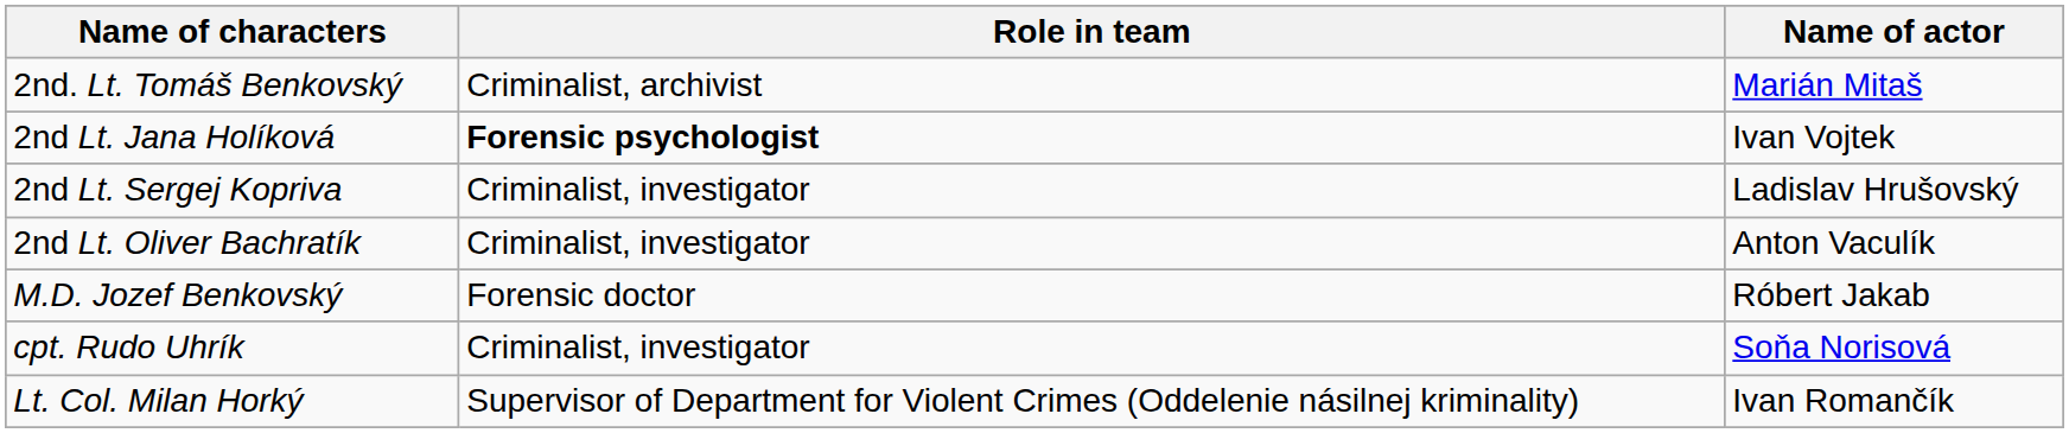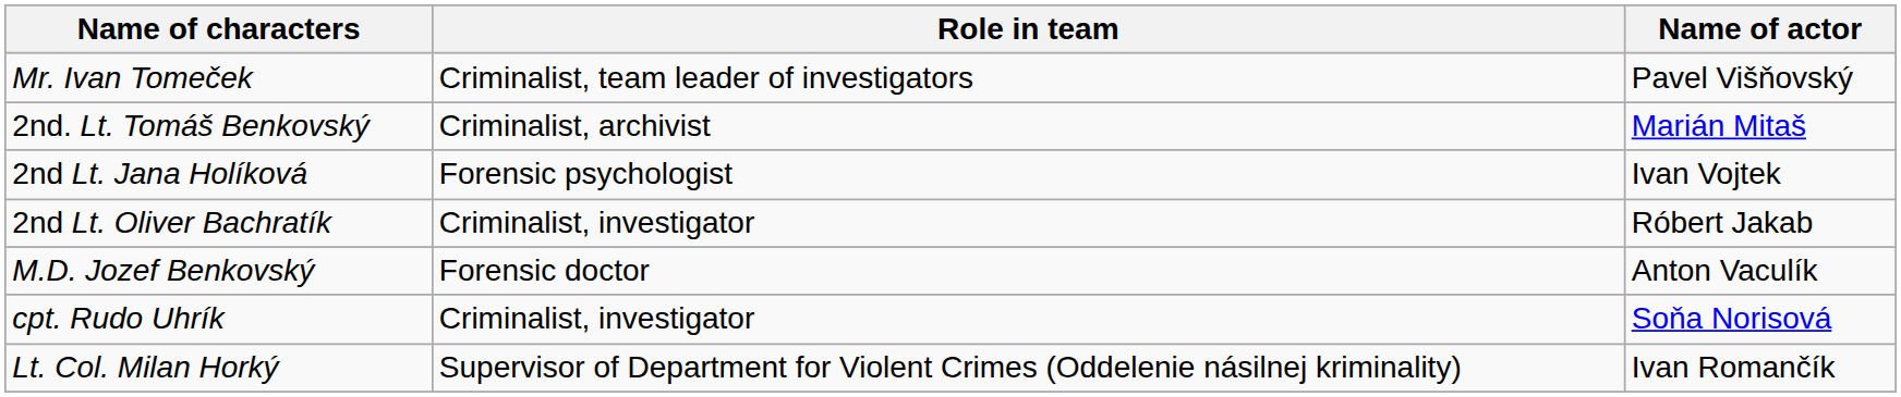+ row: Mr. Ivan Tomeček | Criminalist, team leader of investigators | Pavel Višňovský
2nd Lt. Jana Holíková | Role in team: bold -> normal
- row: 2nd Lt. Sergej Kopriva | Criminalist, investigator | Ladislav Hrušovský
2nd Lt. Oliver Bachratík | Name of actor: Anton Vaculík -> Róbert Jakab
M.D. Jozef Benkovský | Name of actor: Róbert Jakab -> Anton Vaculík
